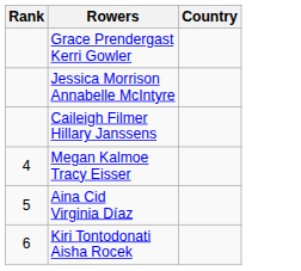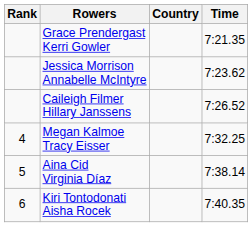+ column: Time | 7:21.35 | 7:23.62 | 7:26.52 | 7:32.25 | 7:38.14 | 7:40.35
